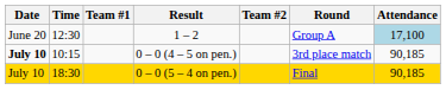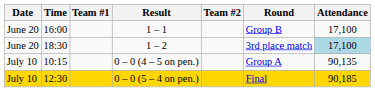+ row: June 20 | 16:00 | 1 – 1 | Group B | 17,100
1 – 2 | Time: 12:30 -> 18:30
1 – 2 | Round: Group A -> 3rd place match
0 – 0 (4 – 5 on pen.) | Date: bold -> normal
0 – 0 (4 – 5 on pen.) | Round: 3rd place match -> Group A
0 – 0 (4 – 5 on pen.) | Attendance: 90,185 -> 90,135
0 – 0 (5 – 4 on pen.) | Time: 18:30 -> 12:30
